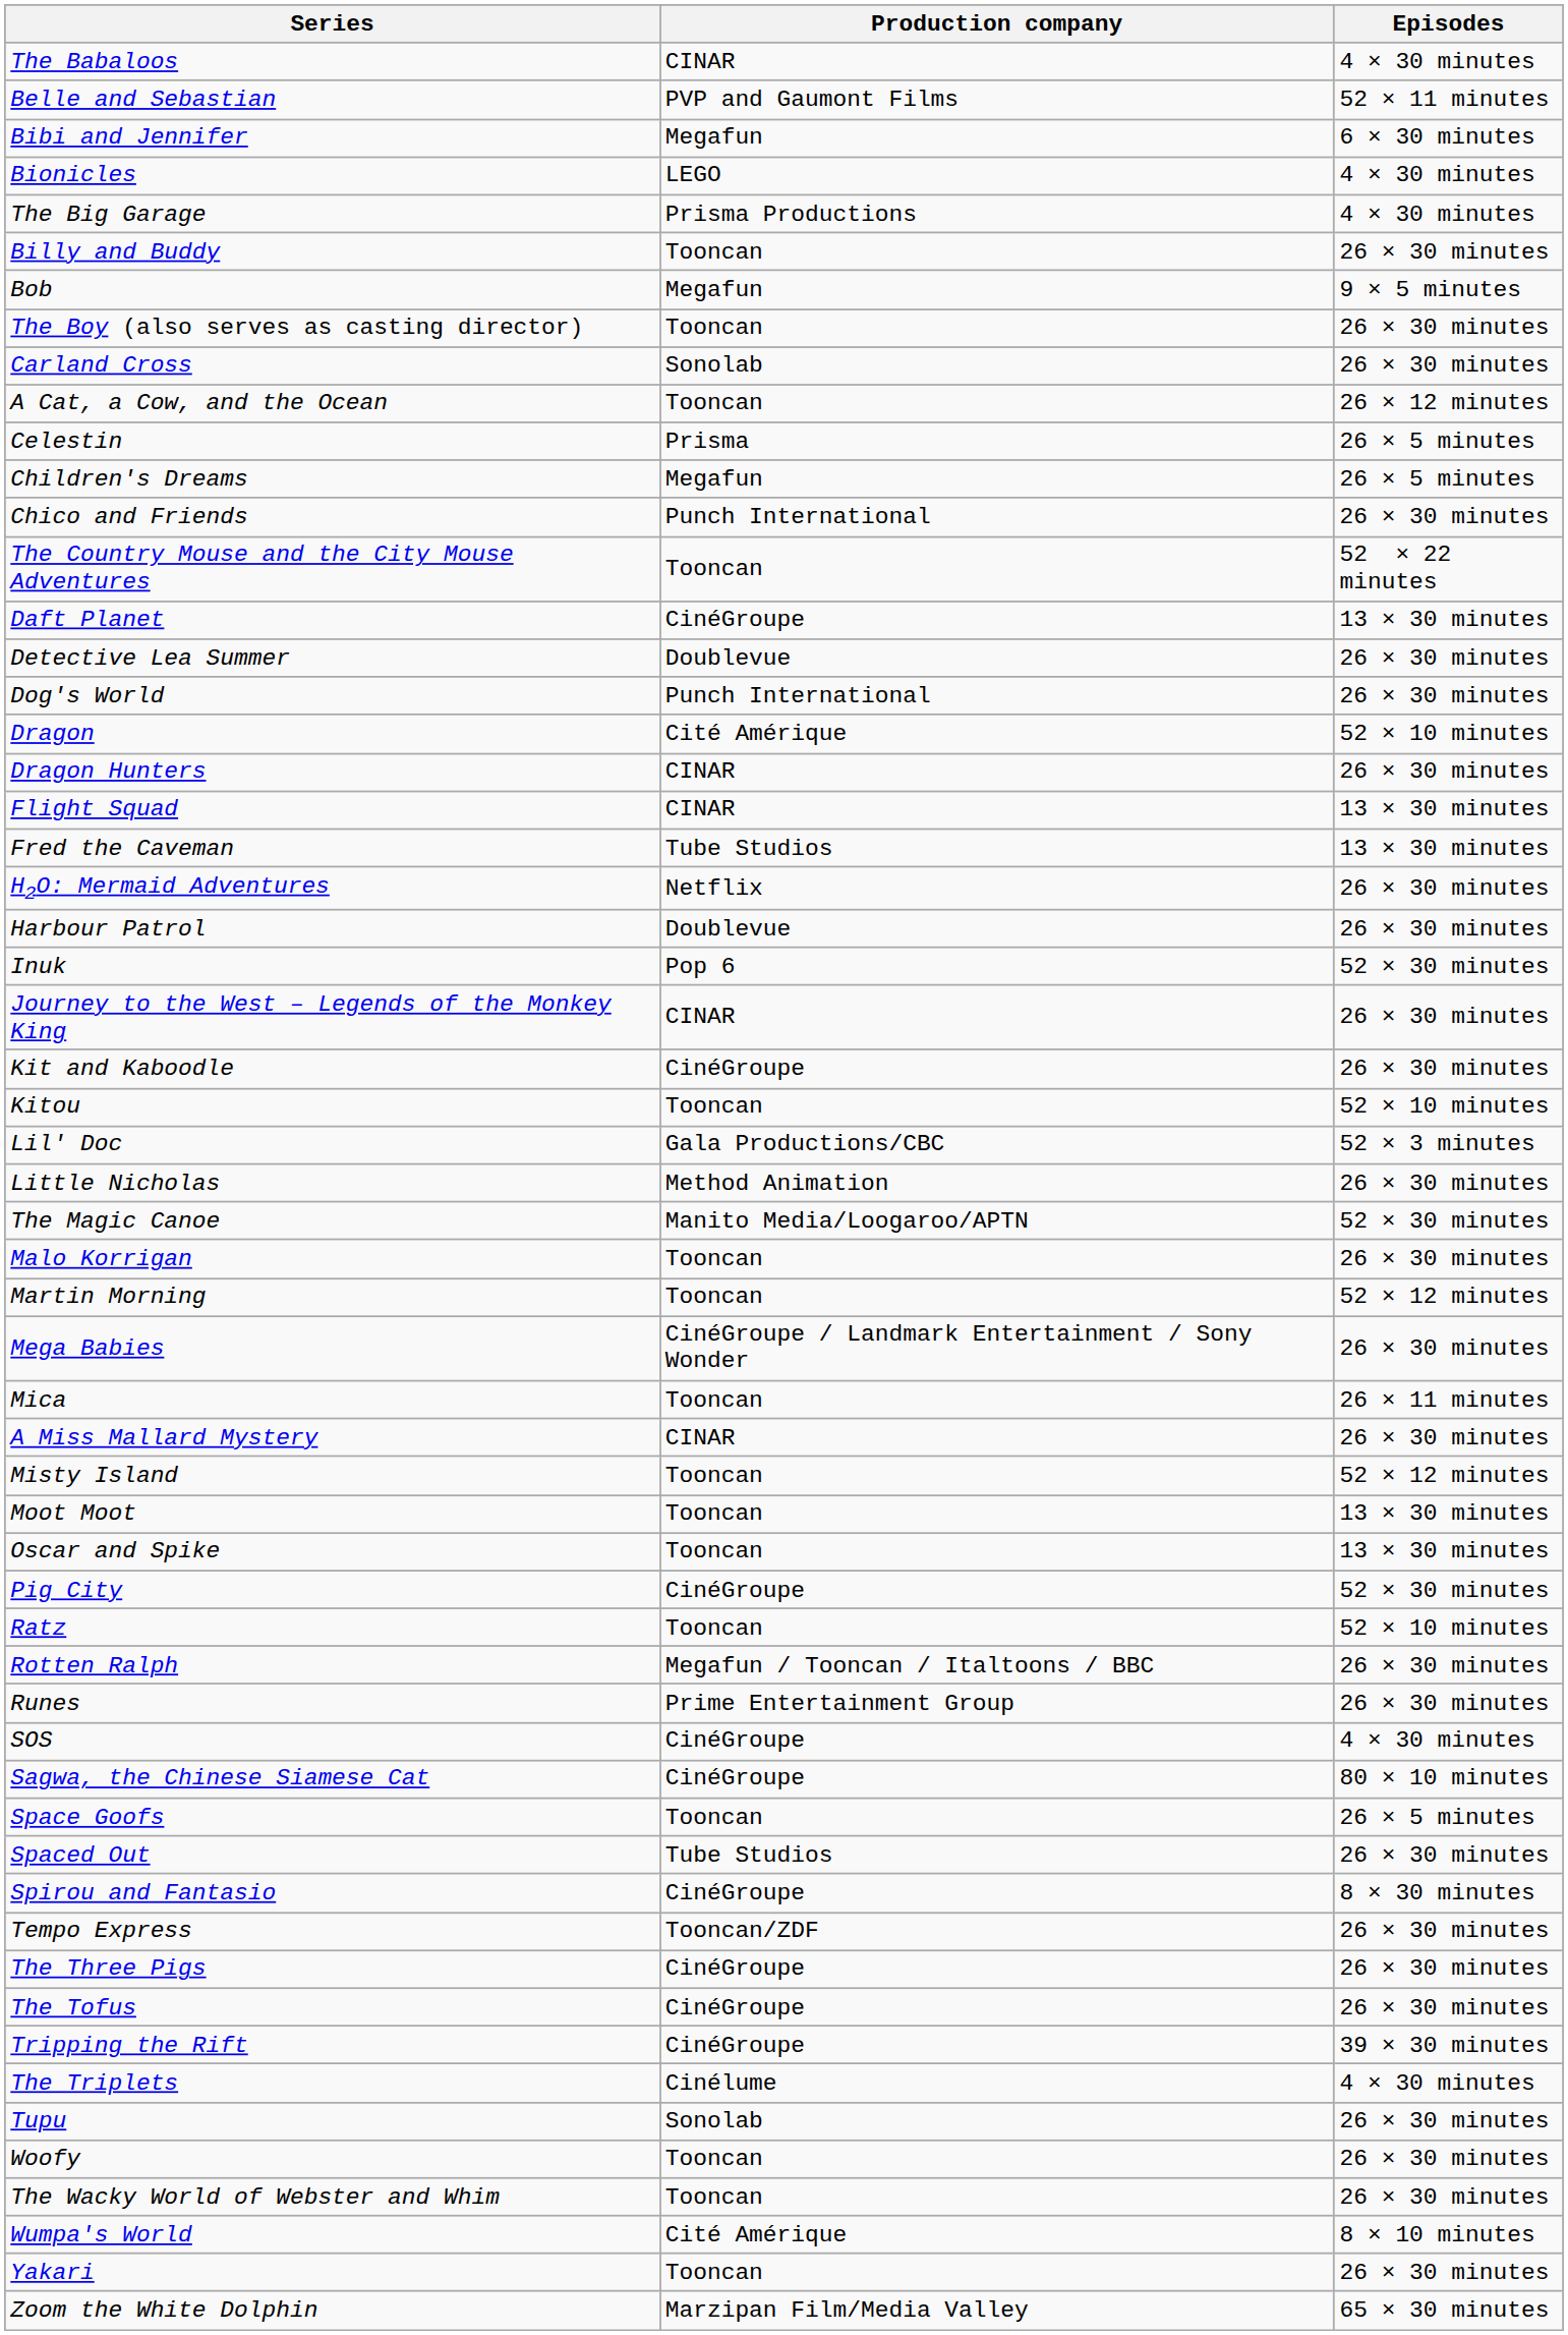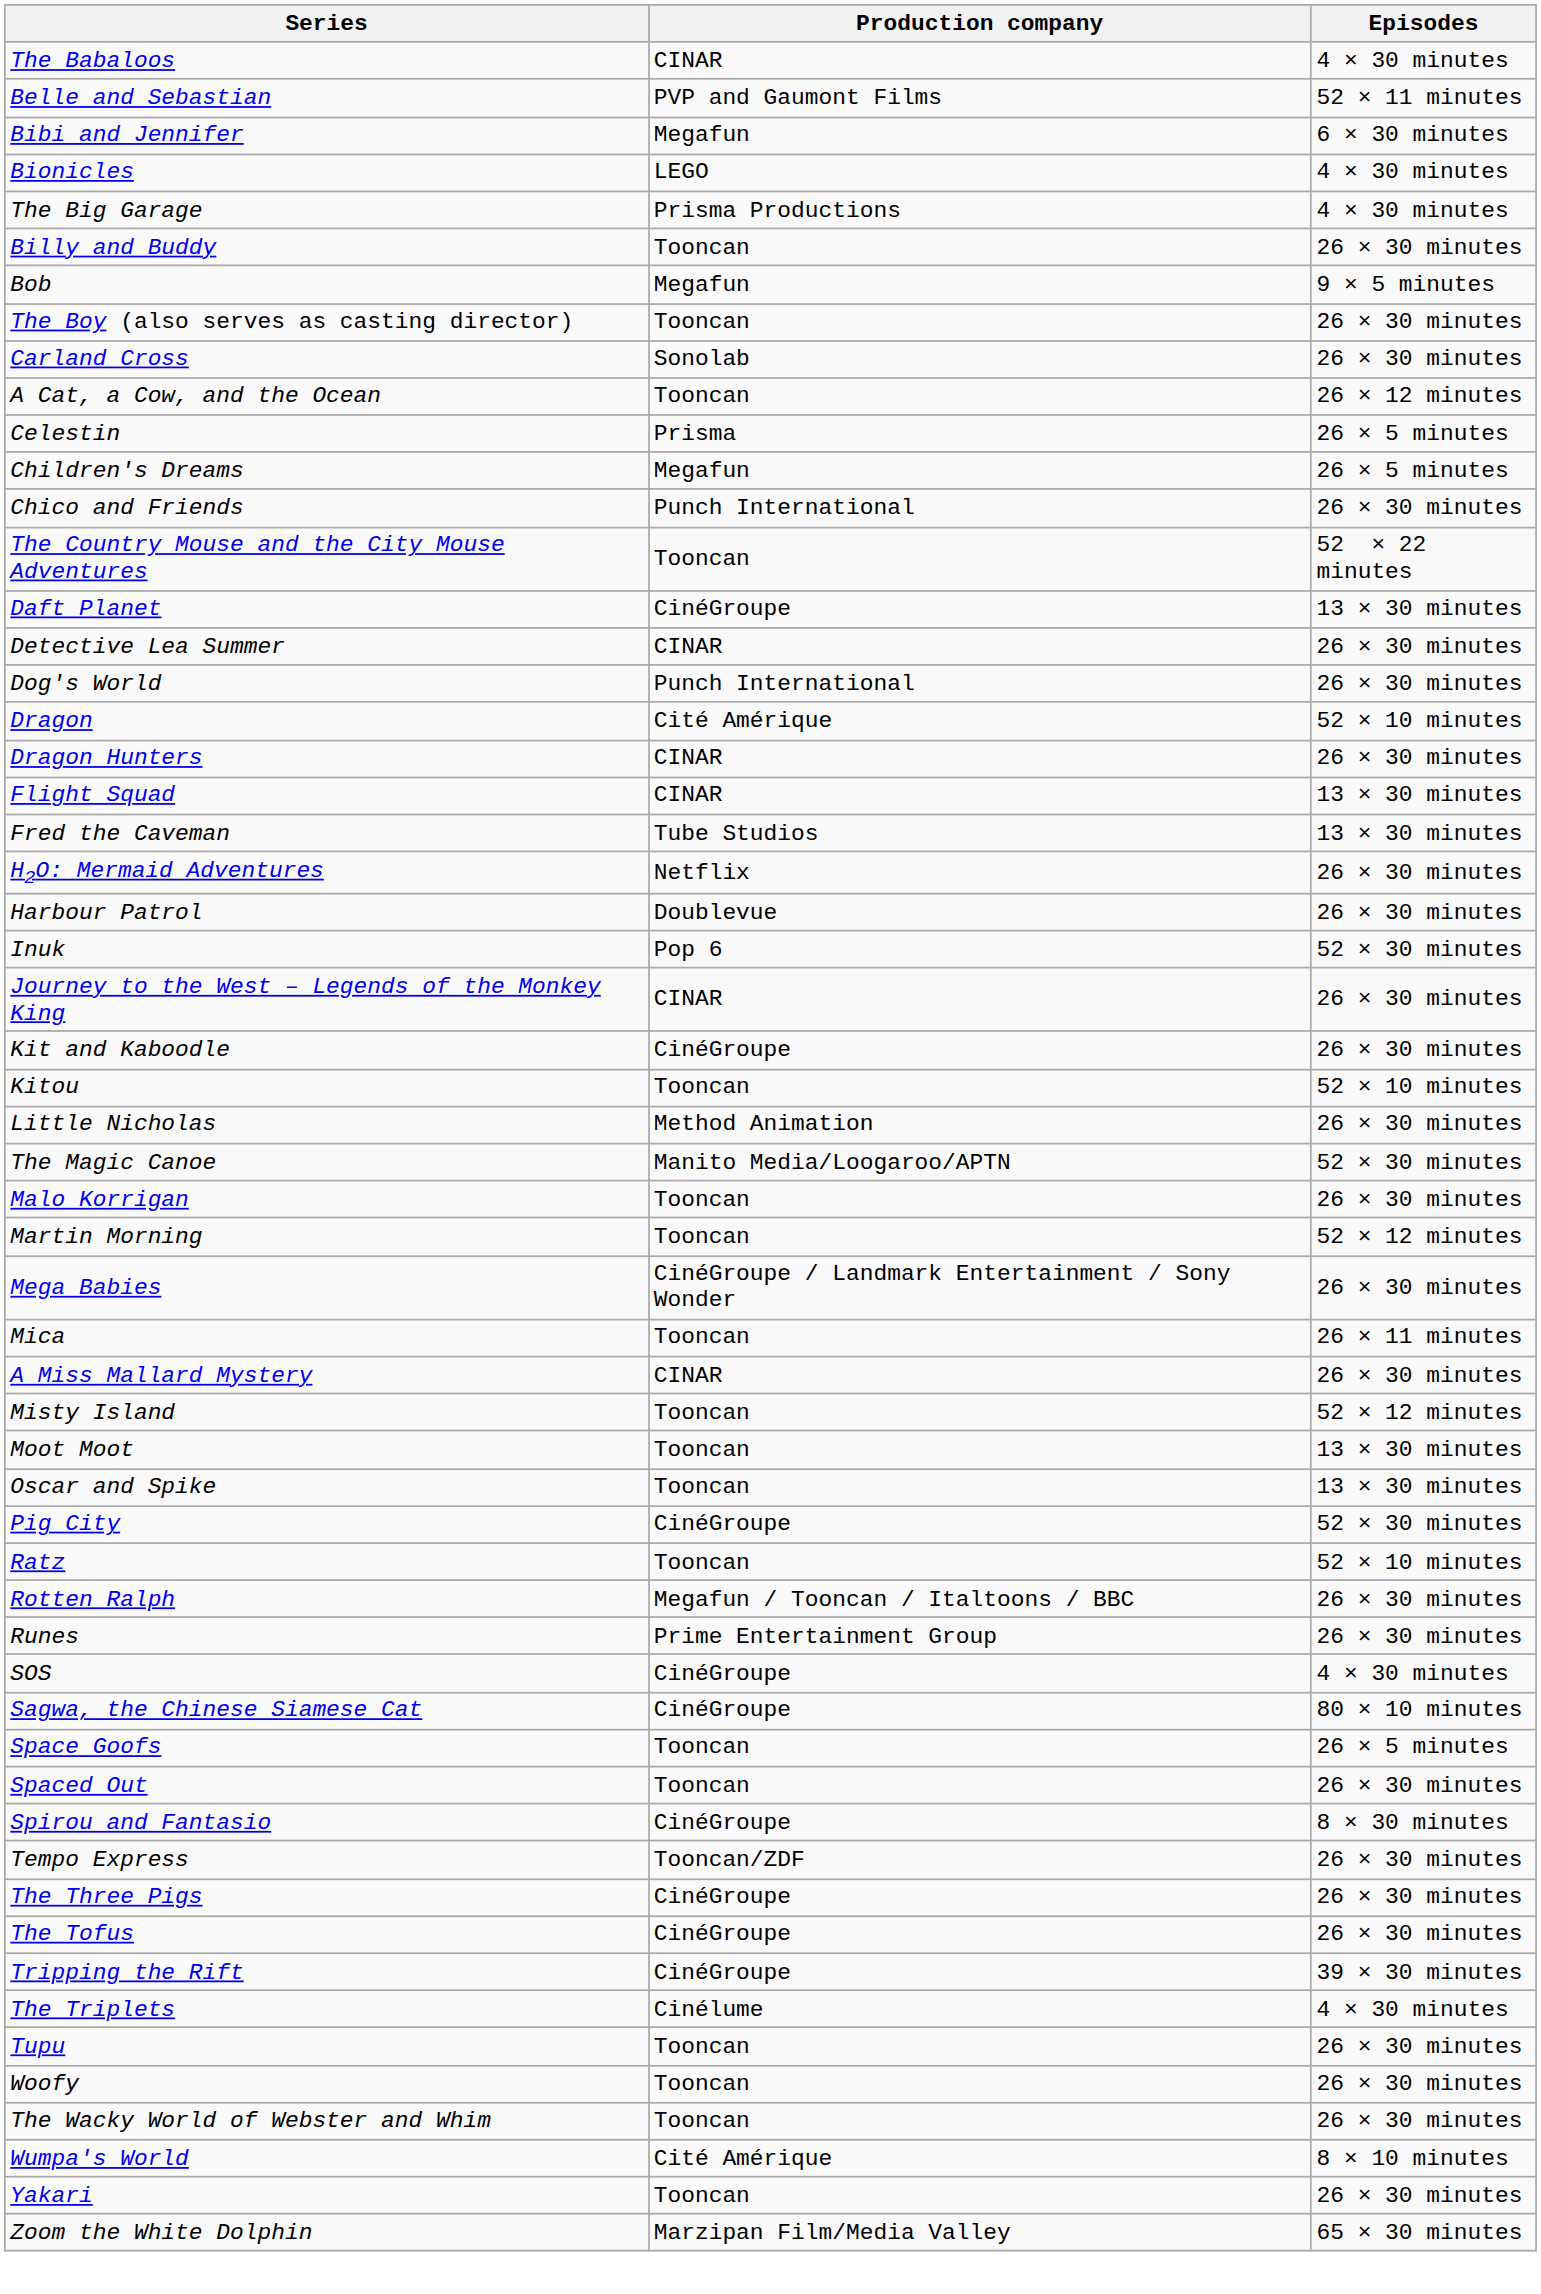Detective Lea Summer | Production company: Doublevue -> CINAR
- row: Lil' Doc | Gala Productions/CBC | 52 × 3 minutes
Spaced Out | Production company: Tube Studios -> Tooncan
Tupu | Production company: Sonolab -> Tooncan
